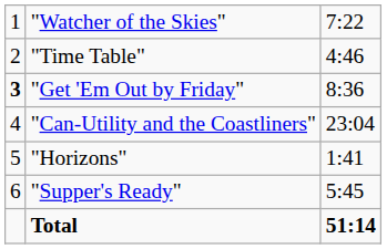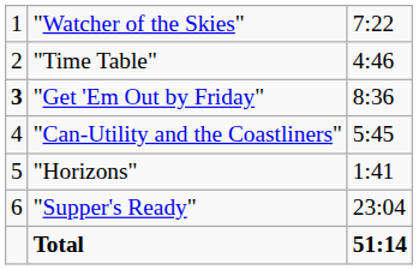"Can-Utility and the Coastliners" | column 3: 23:04 -> 5:45
"Supper's Ready" | column 3: 5:45 -> 23:04
